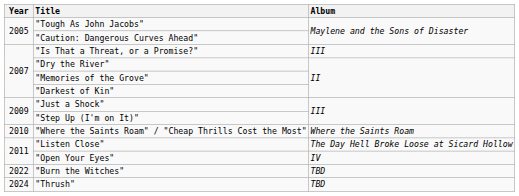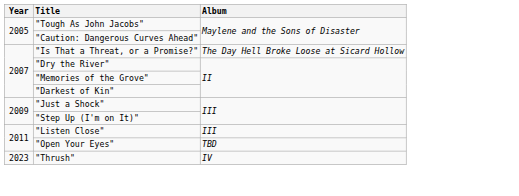"Is That a Threat, or a Promise?" | Album: III -> The Day Hell Broke Loose at Sicard Hollow
- row: 2010 | "Where the Saints Roam" / "Cheap Thrills Cost the Most" | Where the Saints Roam
"Listen Close" | Album: The Day Hell Broke Loose at Sicard Hollow -> III
"Open Your Eyes" | Album: IV -> TBD
- row: 2022 | "Burn the Witches" | TBD
"Thrush" | Year: 2024 -> 2023
"Thrush" | Album: TBD -> IV
